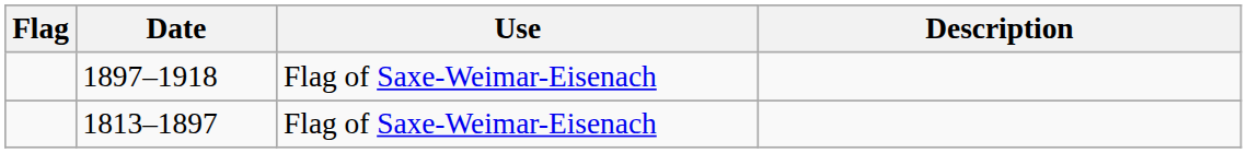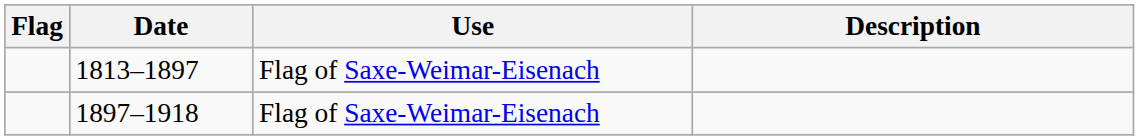rows swapped: 1897–1918 <-> 1813–1897
